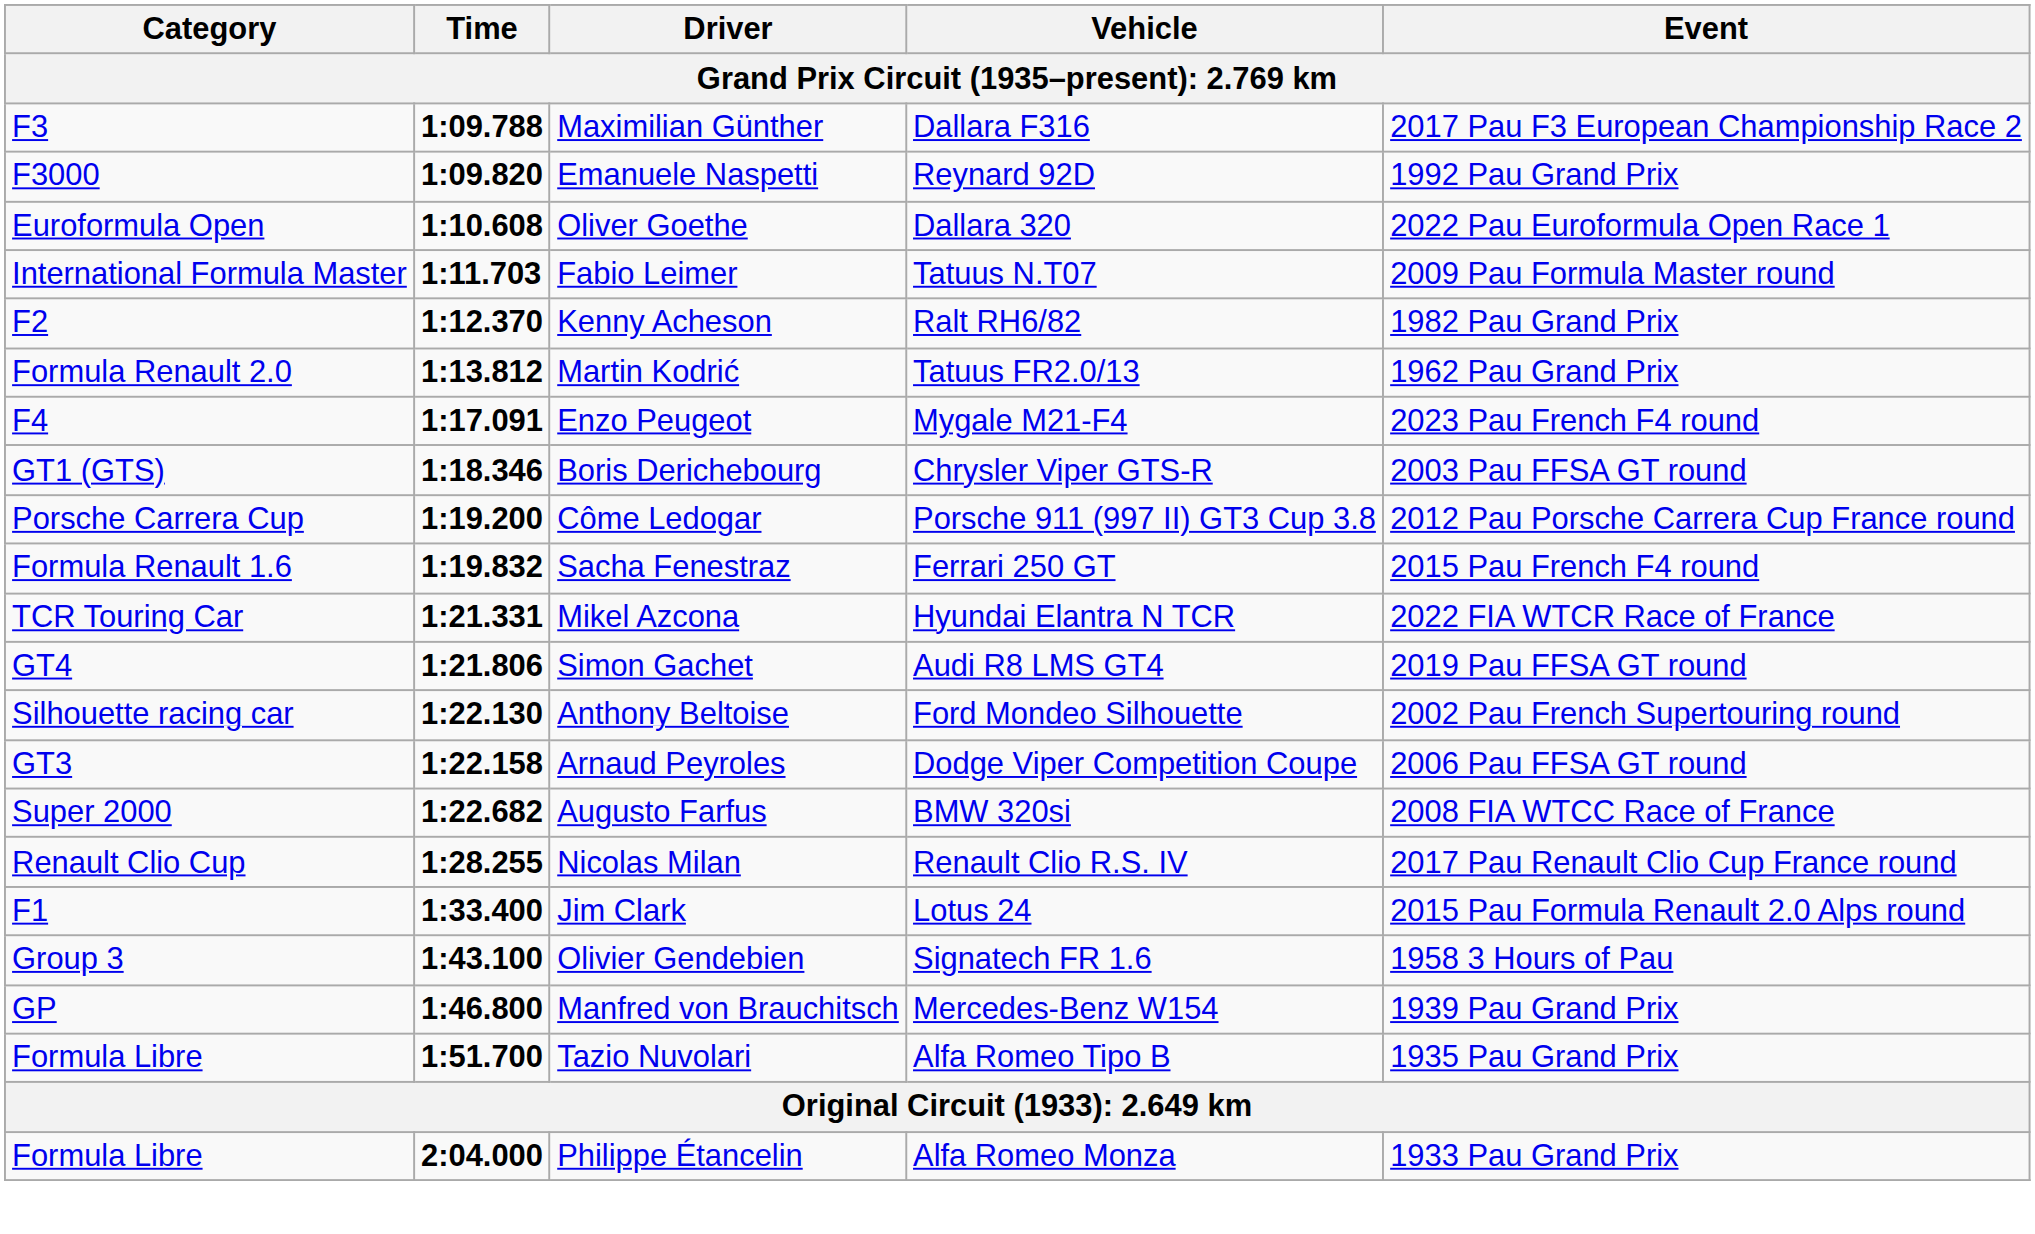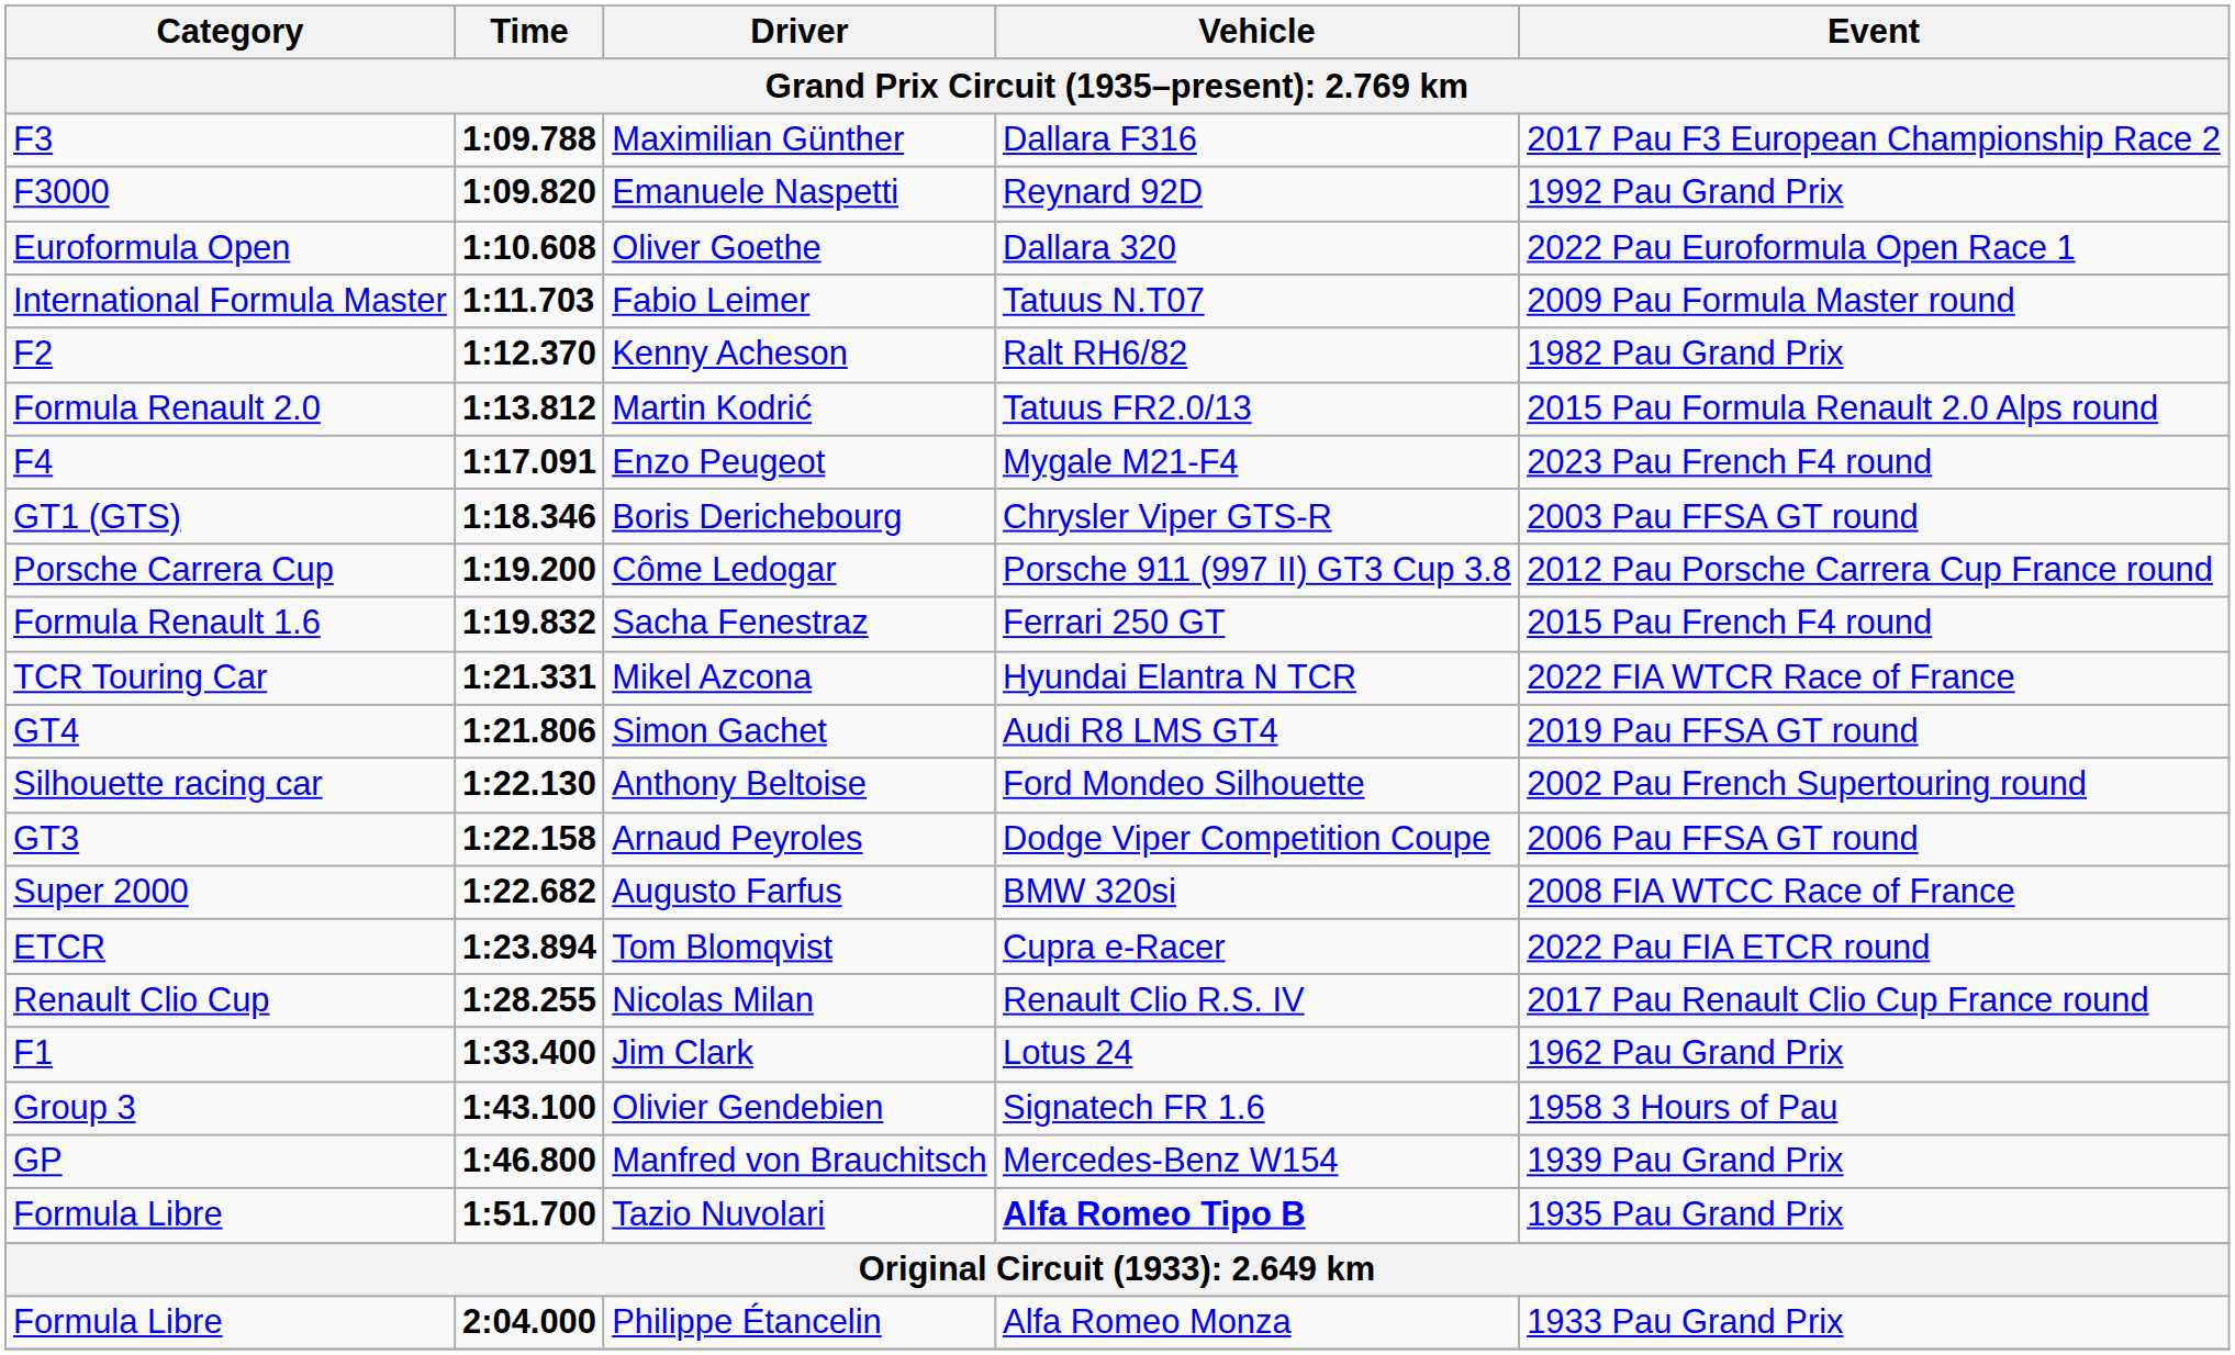Martin Kodrić | Event: 1962 Pau Grand Prix -> 2015 Pau Formula Renault 2.0 Alps round
+ row: ETCR | 1:23.894 | Tom Blomqvist | Cupra e-Racer | 2022 Pau FIA ETCR round
Jim Clark | Event: 2015 Pau Formula Renault 2.0 Alps round -> 1962 Pau Grand Prix
Tazio Nuvolari | Vehicle: normal -> bold
